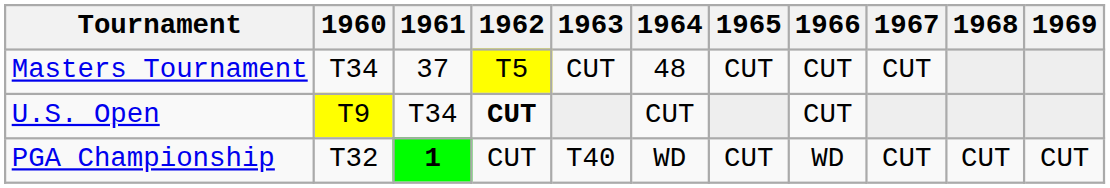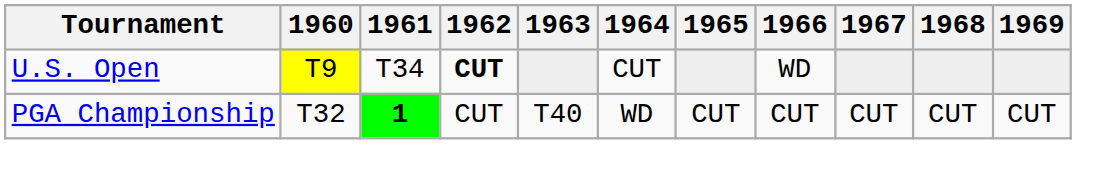- row: Masters Tournament | T34 | 37 | T5 | CUT | 48 | CUT | CUT | CUT
U.S. Open | 1966: CUT -> WD
PGA Championship | 1966: WD -> CUT
